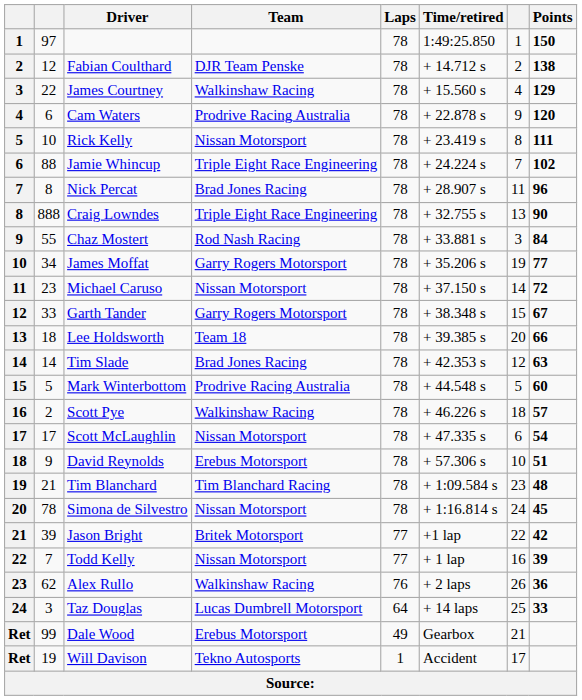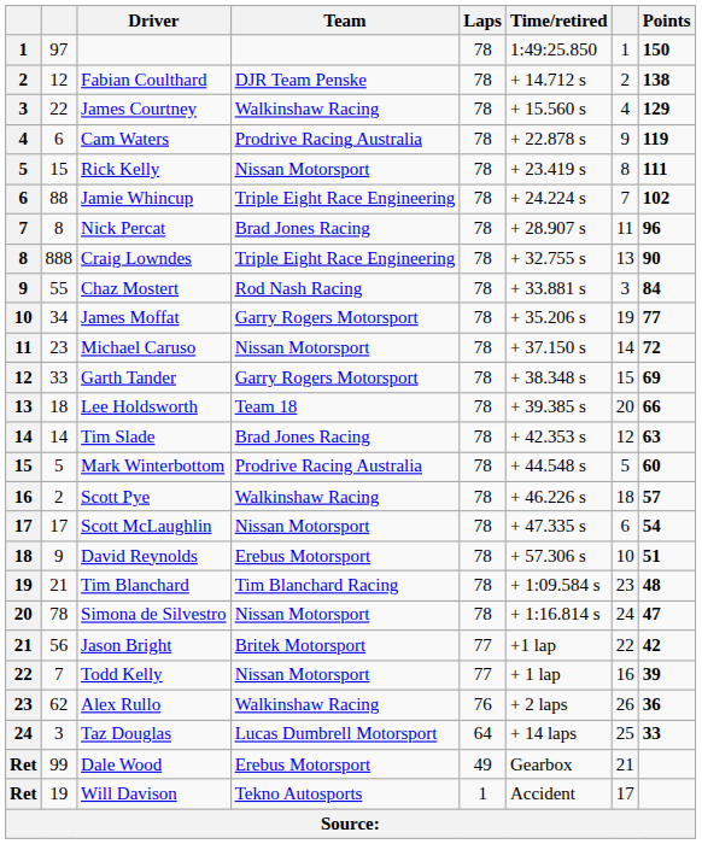Cam Waters | Points: 120 -> 119
Rick Kelly | column 2: 10 -> 15
Garth Tander | Points: 67 -> 69
Simona de Silvestro | Points: 45 -> 47
Jason Bright | column 2: 39 -> 56
